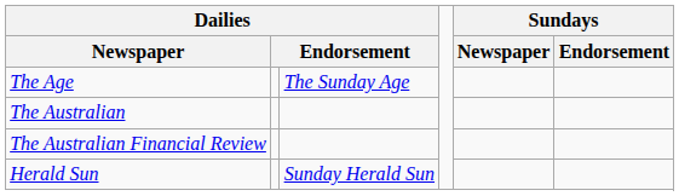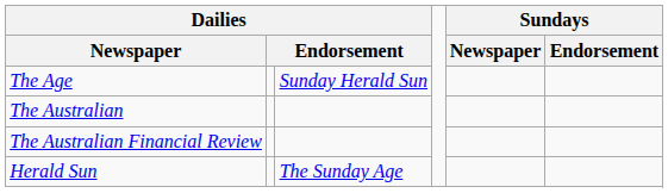The Age | column 3: The Sunday Age -> Sunday Herald Sun
Herald Sun | column 3: Sunday Herald Sun -> The Sunday Age
